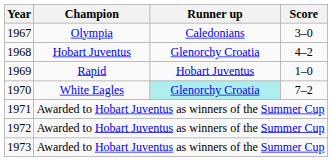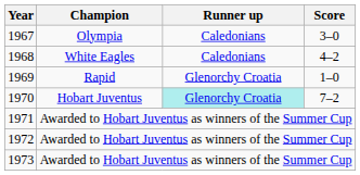1968 | Champion: Hobart Juventus -> White Eagles
1968 | Runner up: Glenorchy Croatia -> Caledonians
1969 | Runner up: Hobart Juventus -> Glenorchy Croatia
1970 | Champion: White Eagles -> Hobart Juventus
